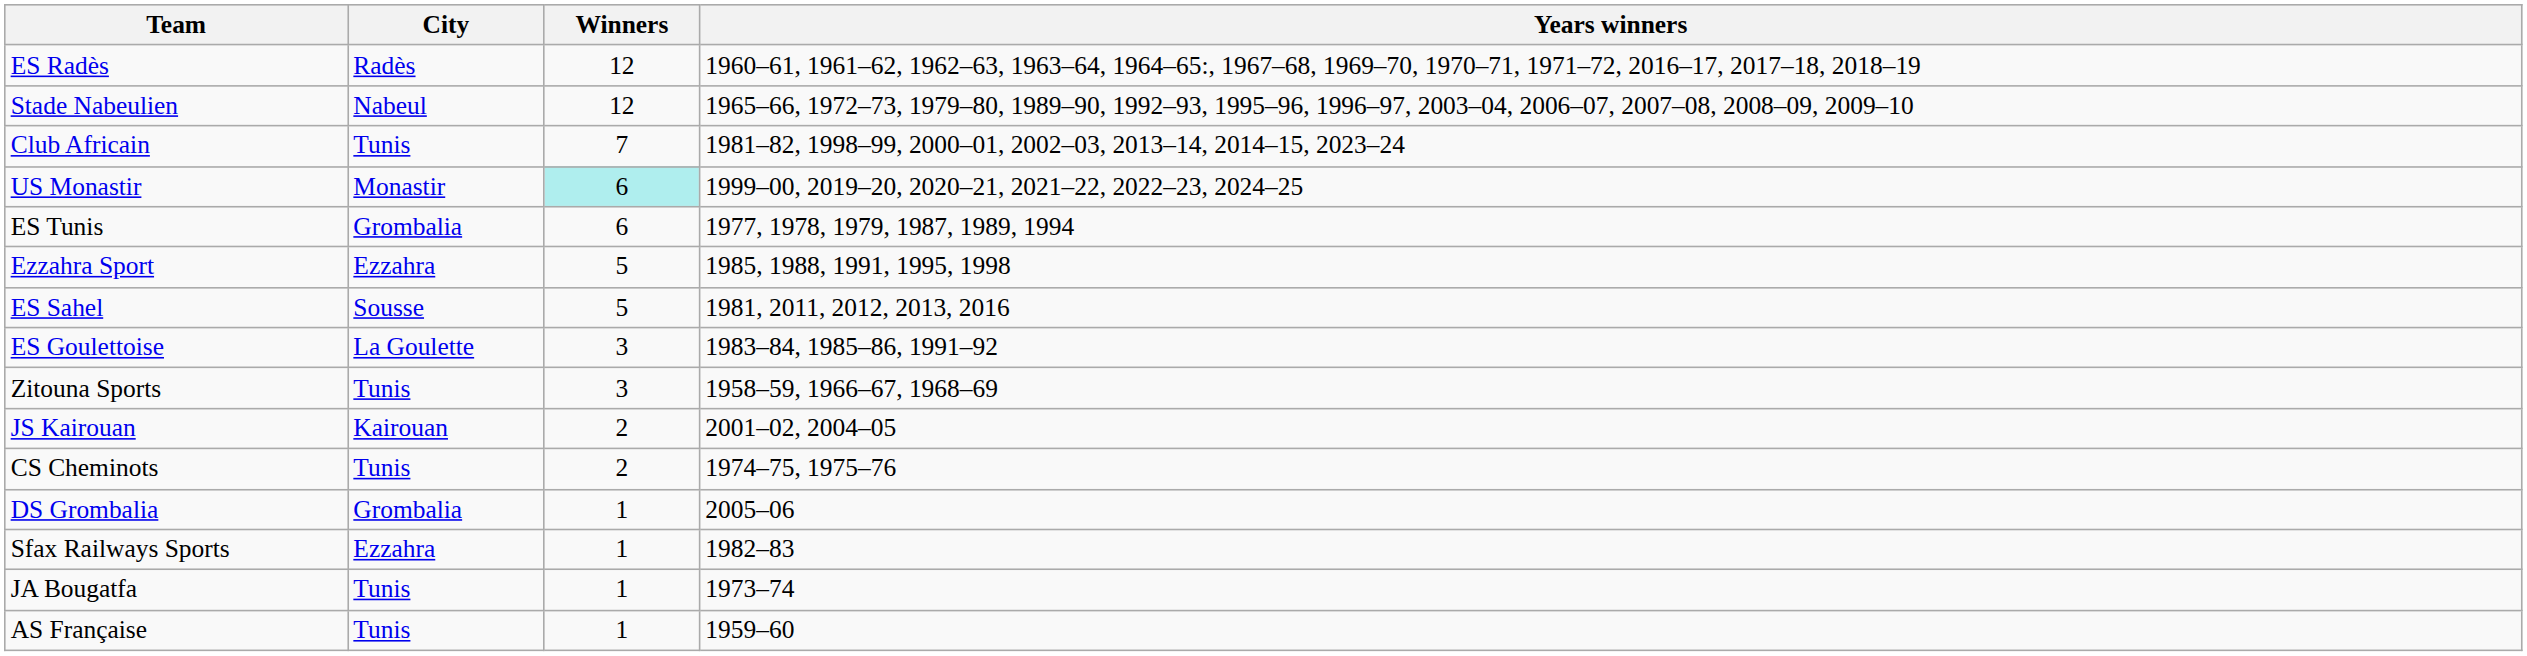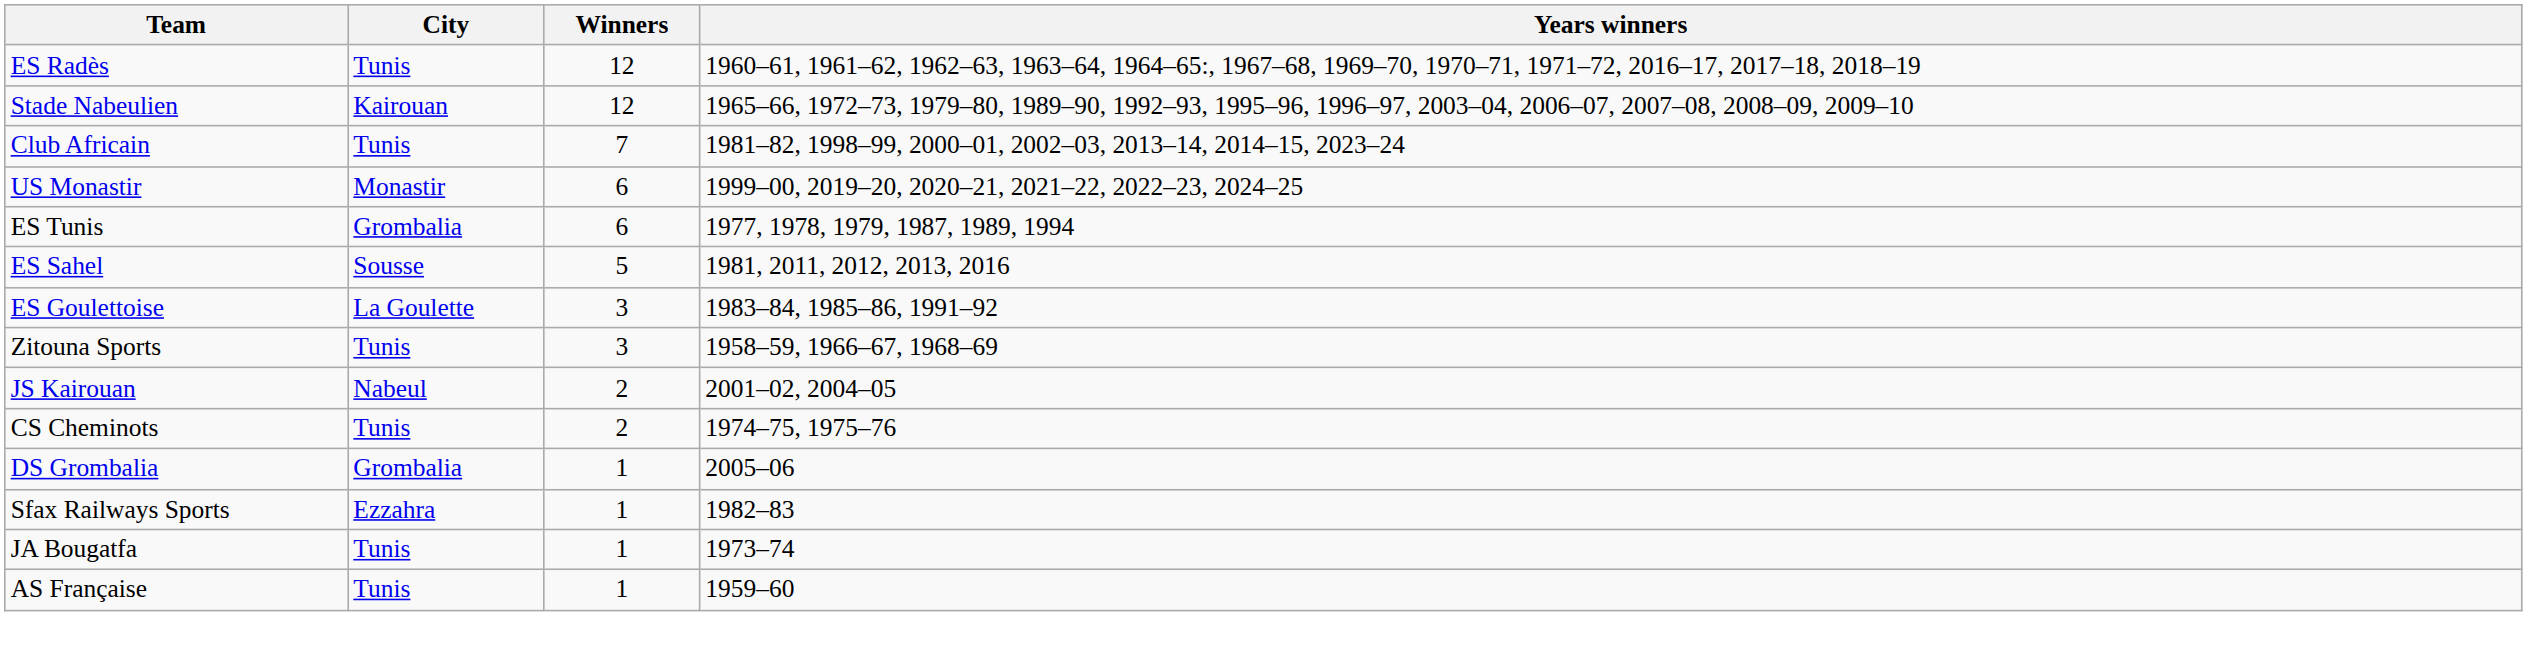ES Radès | City: Radès -> Tunis
Stade Nabeulien | City: Nabeul -> Kairouan
US Monastir | Winners: paleturquoise background -> no background
- row: Ezzahra Sport | Ezzahra | 5 | 1985, 1988, 1991, 1995, 1998
JS Kairouan | City: Kairouan -> Nabeul
